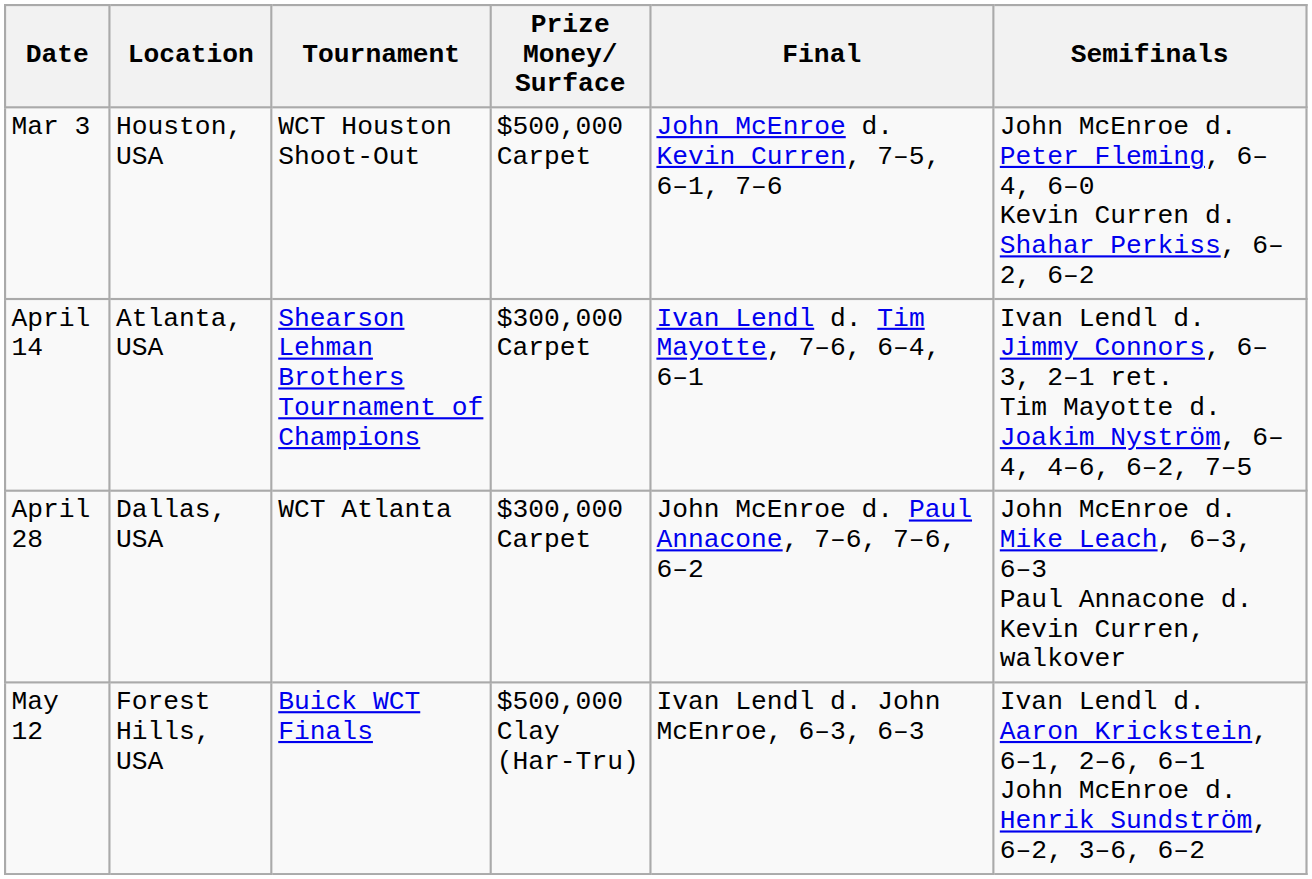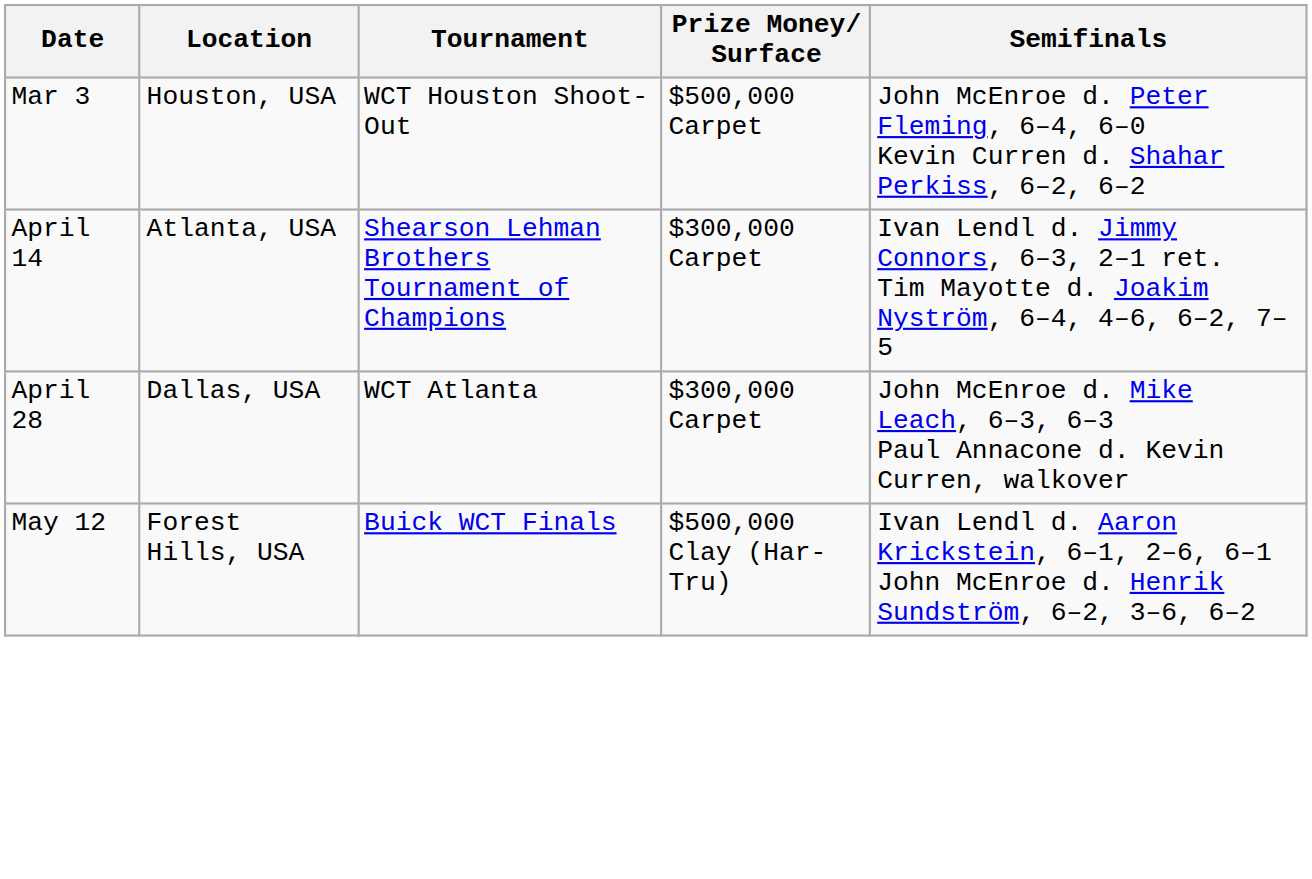- column: Final | John McEnroe d. Kevin Curren, 7–5, 6–1, 7–6 | Ivan Lendl d. Tim Mayotte, 7–6, 6–4, 6–1 | John McEnroe d. Paul Annacone, 7–6, 7–6, 6–2 | Ivan Lendl d. John McEnroe, 6–3, 6–3
